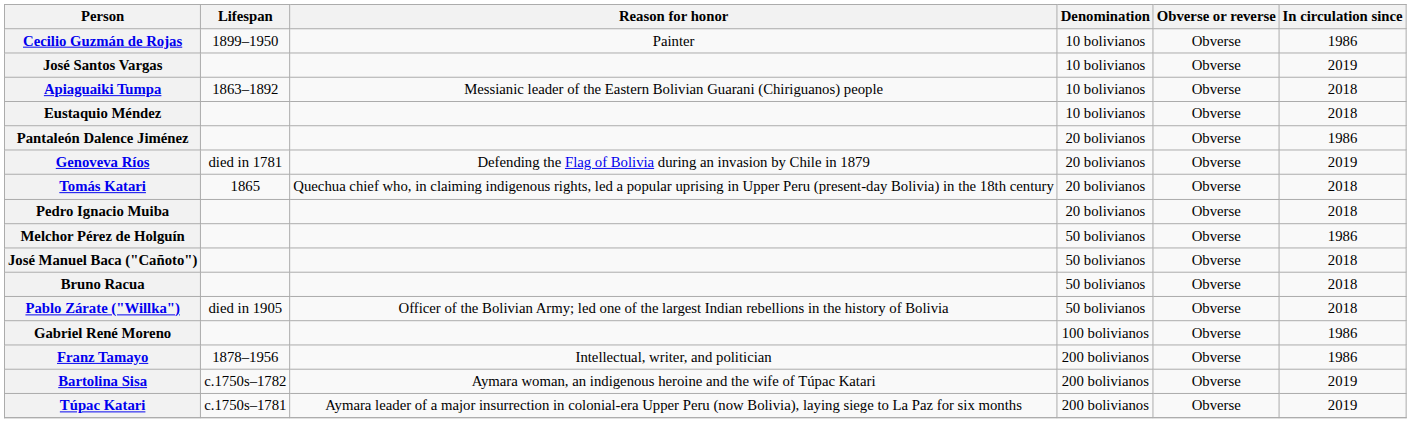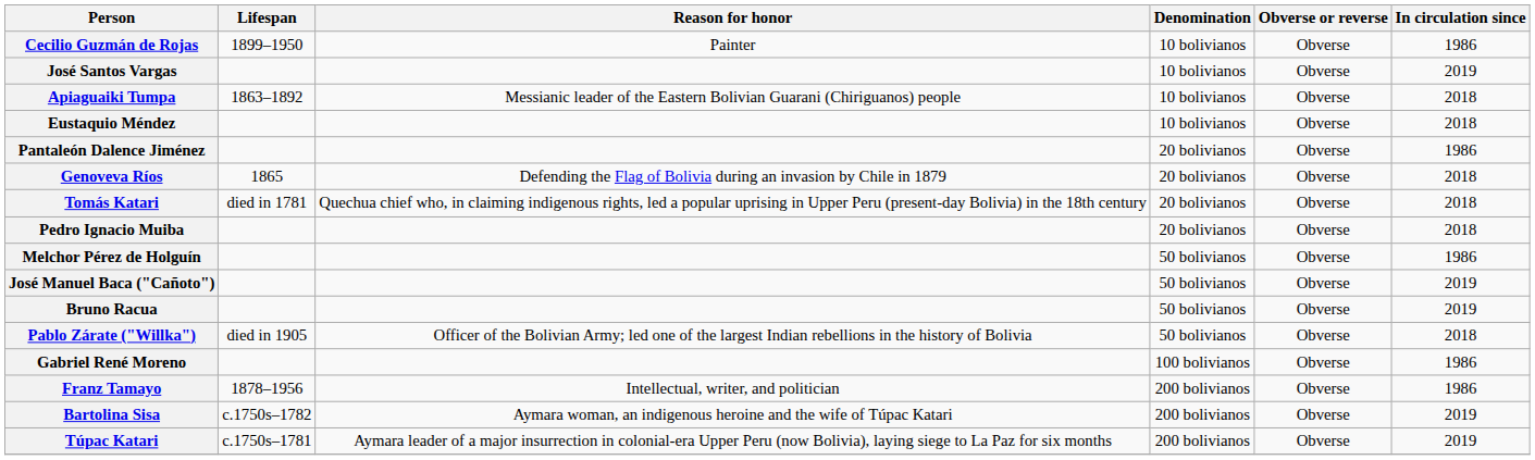Genoveva Ríos | Lifespan: died in 1781 -> 1865
Genoveva Ríos | In circulation since: 2019 -> 2018
Tomás Katari | Lifespan: 1865 -> died in 1781
José Manuel Baca ("Cañoto") | In circulation since: 2018 -> 2019
Bruno Racua | In circulation since: 2018 -> 2019
